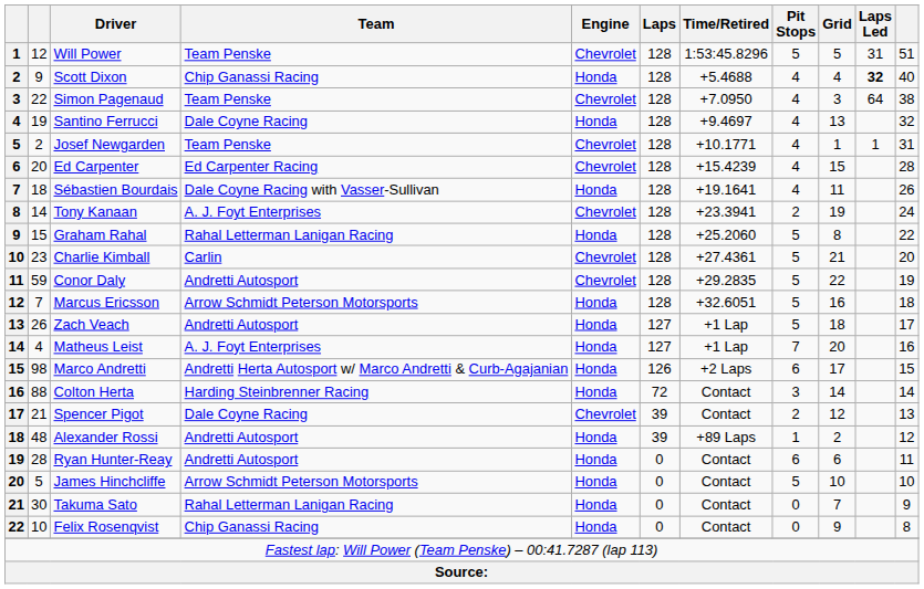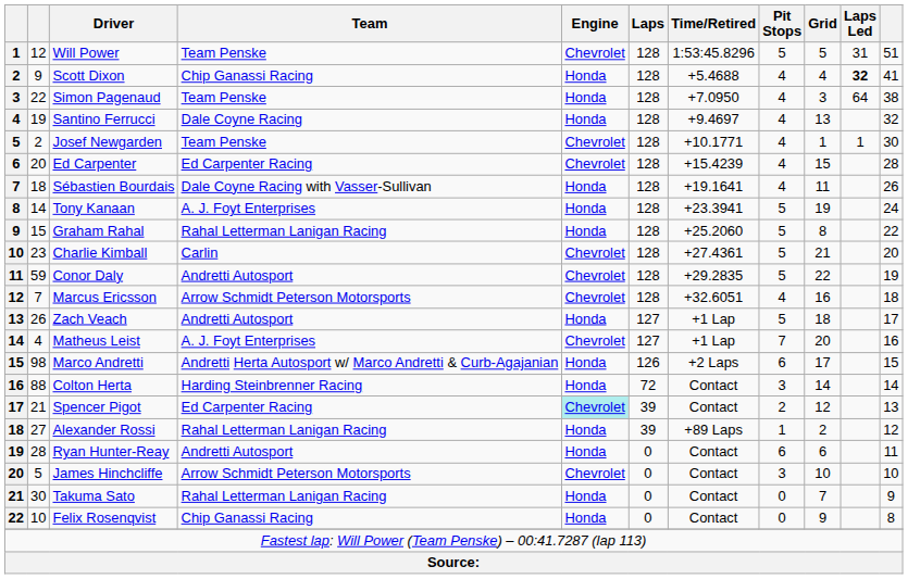Scott Dixon | column 11: 40 -> 41
Simon Pagenaud | Engine: Chevrolet -> Honda
Josef Newgarden | column 11: 31 -> 30
Tony Kanaan | Engine: Chevrolet -> Honda
Tony Kanaan | Pit Stops: 2 -> 5
Marcus Ericsson | Engine: Honda -> Chevrolet
Marcus Ericsson | Pit Stops: 5 -> 4
Matheus Leist | Engine: Honda -> Chevrolet
Spencer Pigot | Team: Dale Coyne Racing -> Ed Carpenter Racing
Spencer Pigot | Engine: no background -> paleturquoise background
Alexander Rossi | column 2: 48 -> 27
Alexander Rossi | Team: Andretti Autosport -> Rahal Letterman Lanigan Racing
James Hinchcliffe | Engine: Honda -> Chevrolet
James Hinchcliffe | Pit Stops: 5 -> 3
